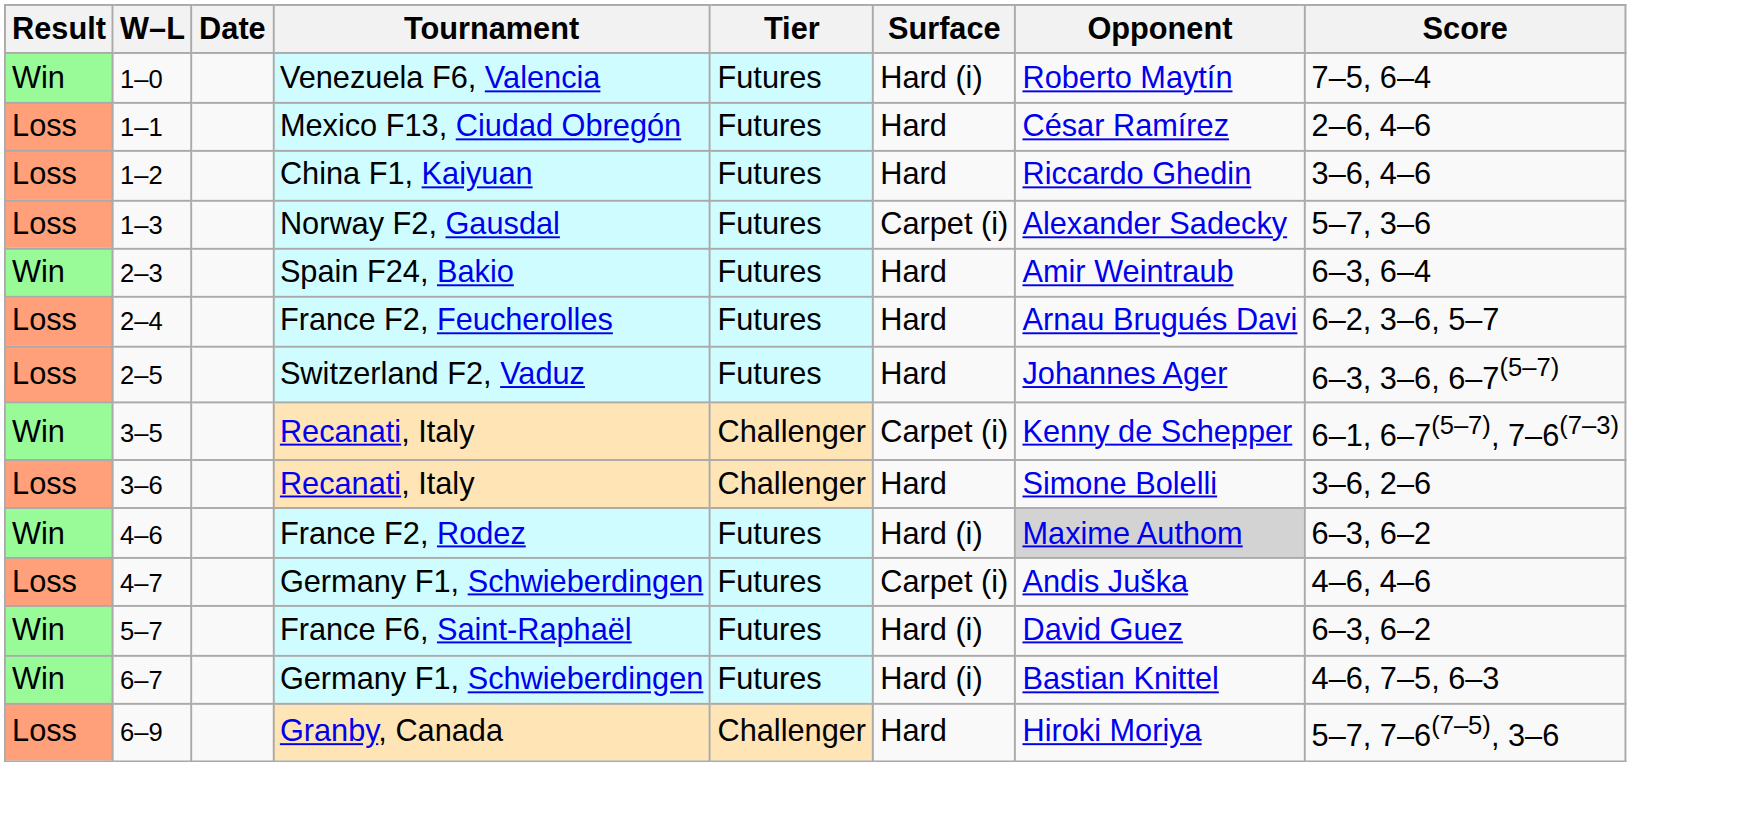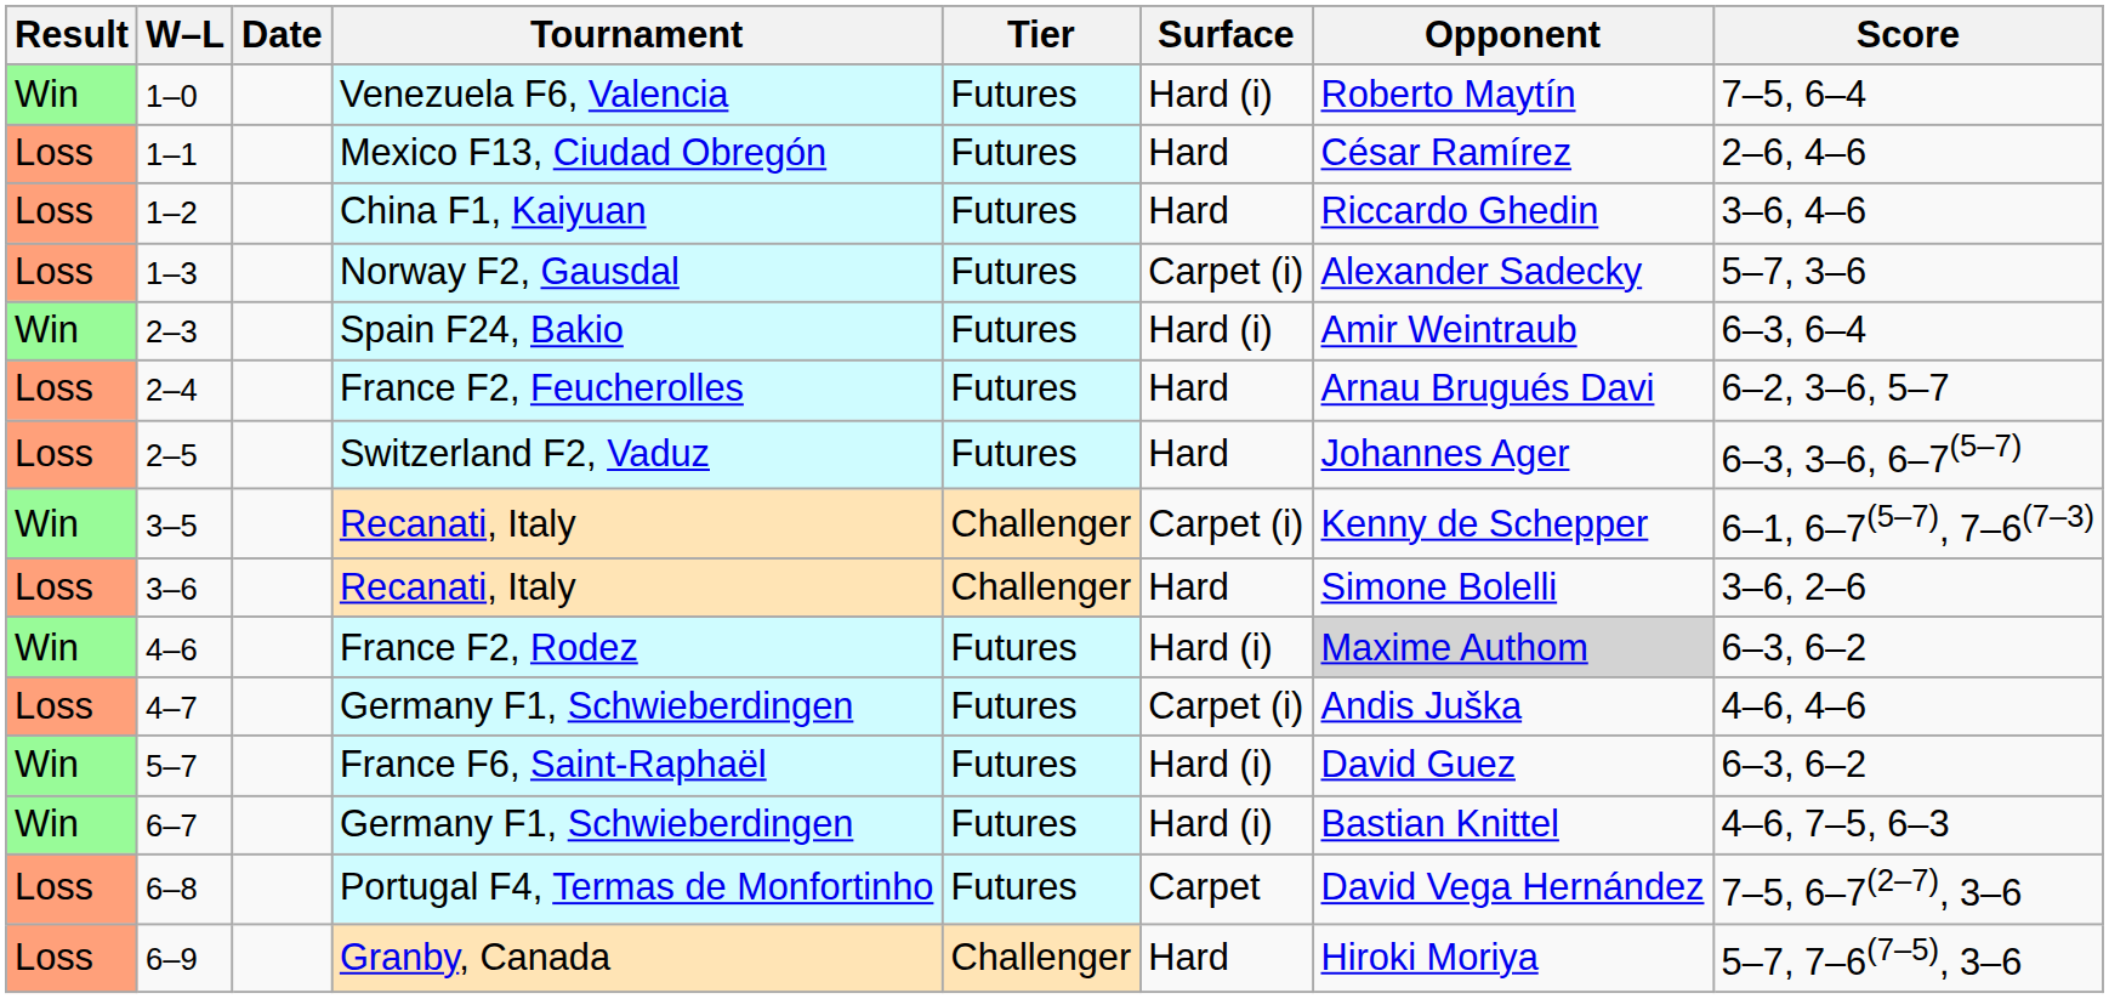2–3 | Surface: Hard -> Hard (i)
+ row: Loss | 6–8 | Portugal F4, Termas de Monfortinho | Futures | Carpet | David Vega Hernández | 7–5, 6–7(2–7), 3–6
